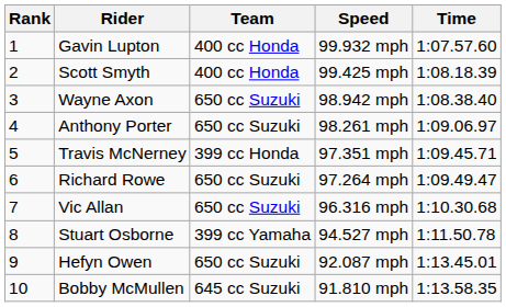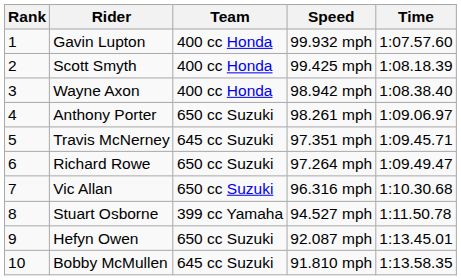Wayne Axon | Team: 650 cc Suzuki -> 400 cc Honda
Travis McNerney | Team: 399 cc Honda -> 645 cc Suzuki
